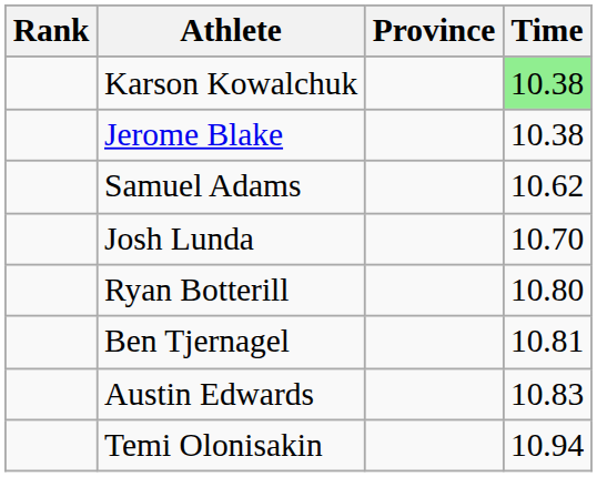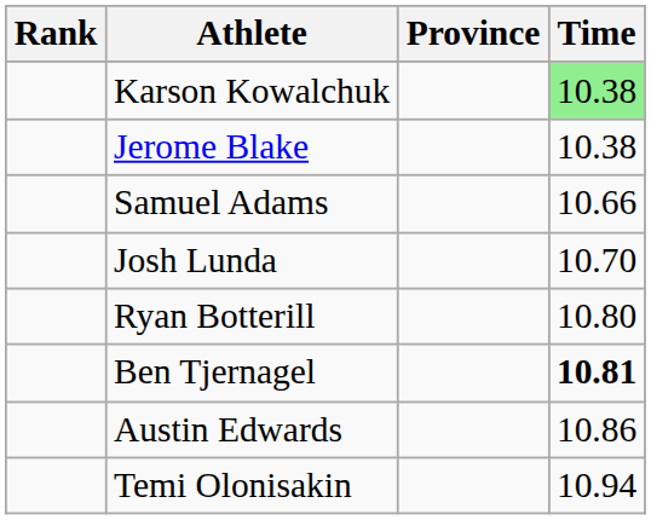Samuel Adams | Time: 10.62 -> 10.66
Ben Tjernagel | Time: normal -> bold
Austin Edwards | Time: 10.83 -> 10.86
